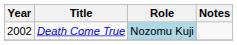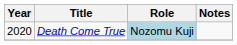Death Come True | Year: 2002 -> 2020
